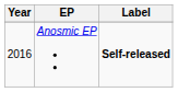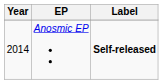Anosmic EP | Year: 2016 -> 2014
